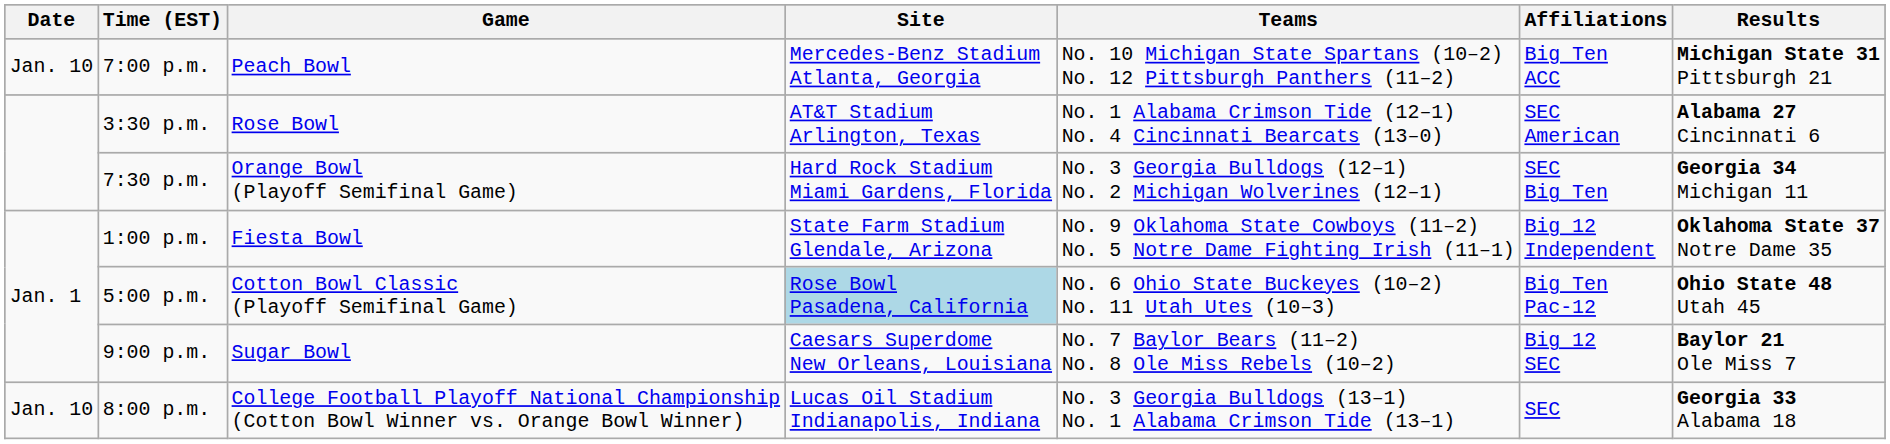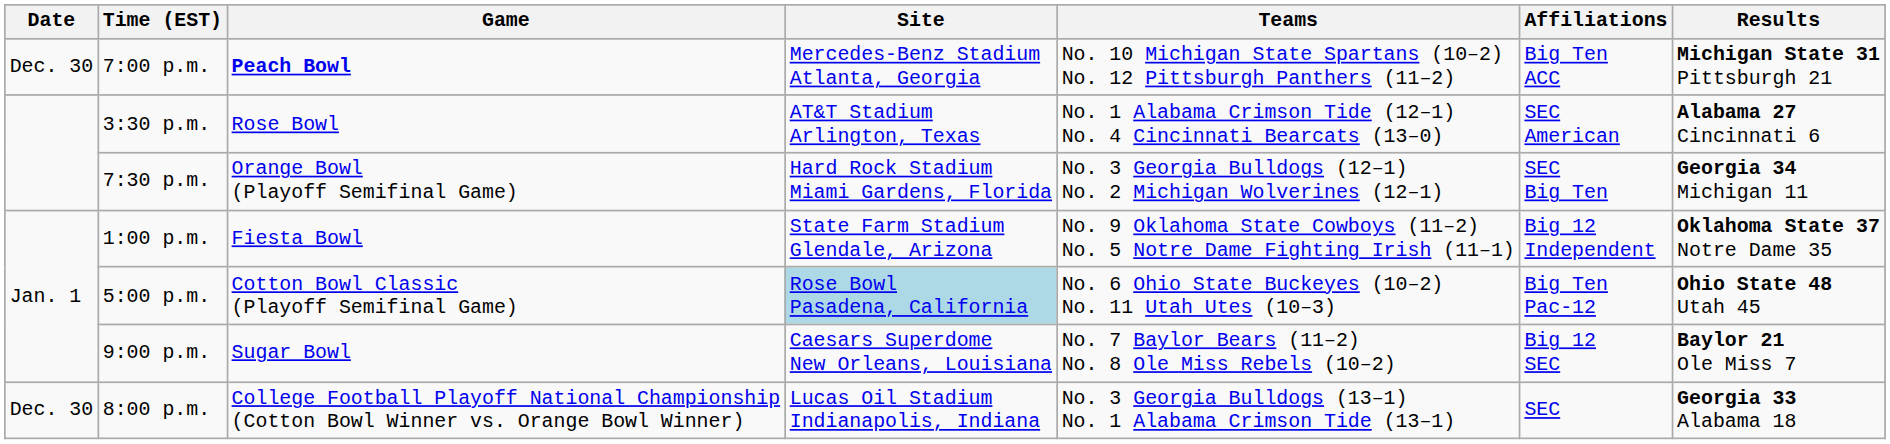7:00 p.m. | Date: Jan. 10 -> Dec. 30
7:00 p.m. | Game: normal -> bold
8:00 p.m. | Date: Jan. 10 -> Dec. 30
